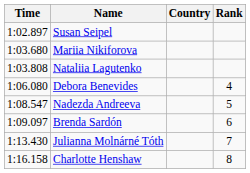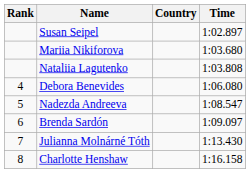columns swapped: Rank <-> Time
